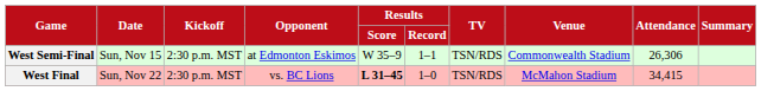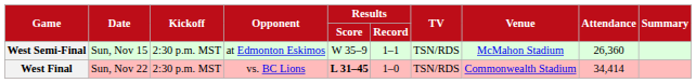West Semi-Final | Venue: Commonwealth Stadium -> McMahon Stadium
West Semi-Final | Attendance: 26,306 -> 26,360
West Final | Venue: McMahon Stadium -> Commonwealth Stadium
West Final | Attendance: 34,415 -> 34,414
